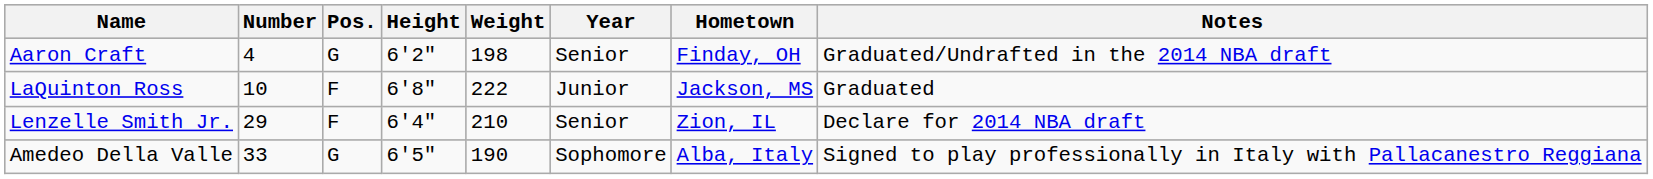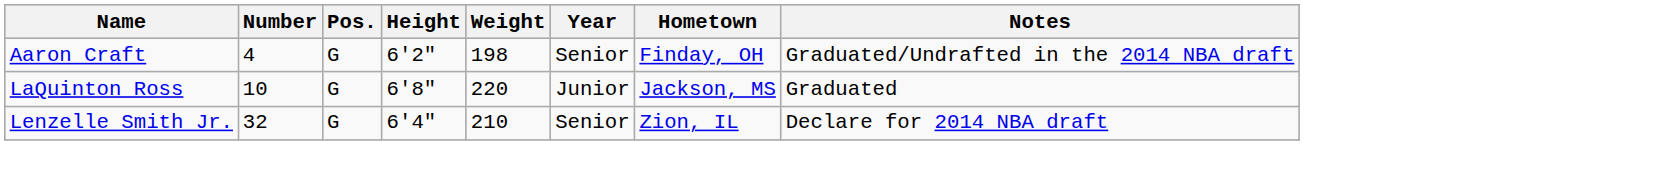LaQuinton Ross | Pos.: F -> G
LaQuinton Ross | Weight: 222 -> 220
Lenzelle Smith Jr. | Number: 29 -> 32
Lenzelle Smith Jr. | Pos.: F -> G
- row: Amedeo Della Valle | 33 | G | 6'5" | 190 | Sophomore | Alba, Italy | Signed to play professionally in Italy with Pallacanestro Reggiana
